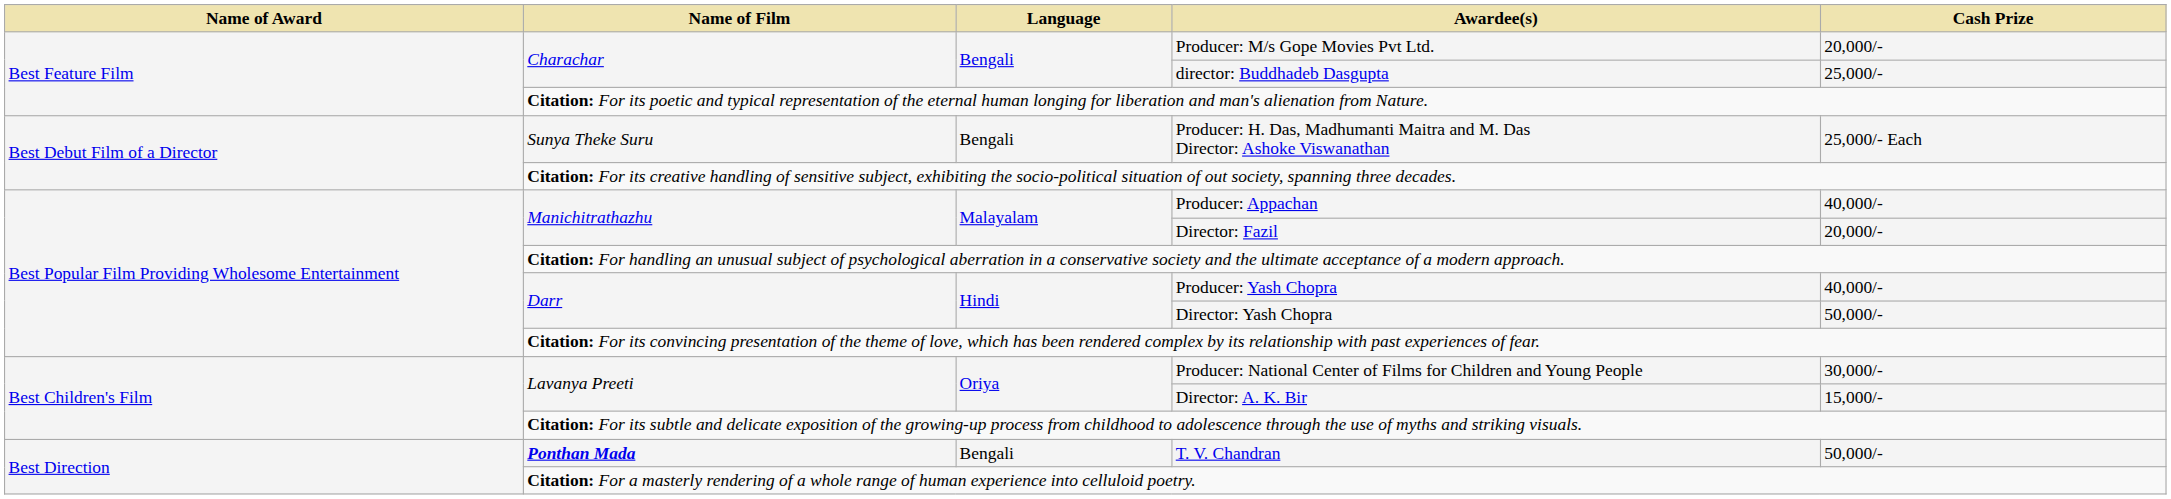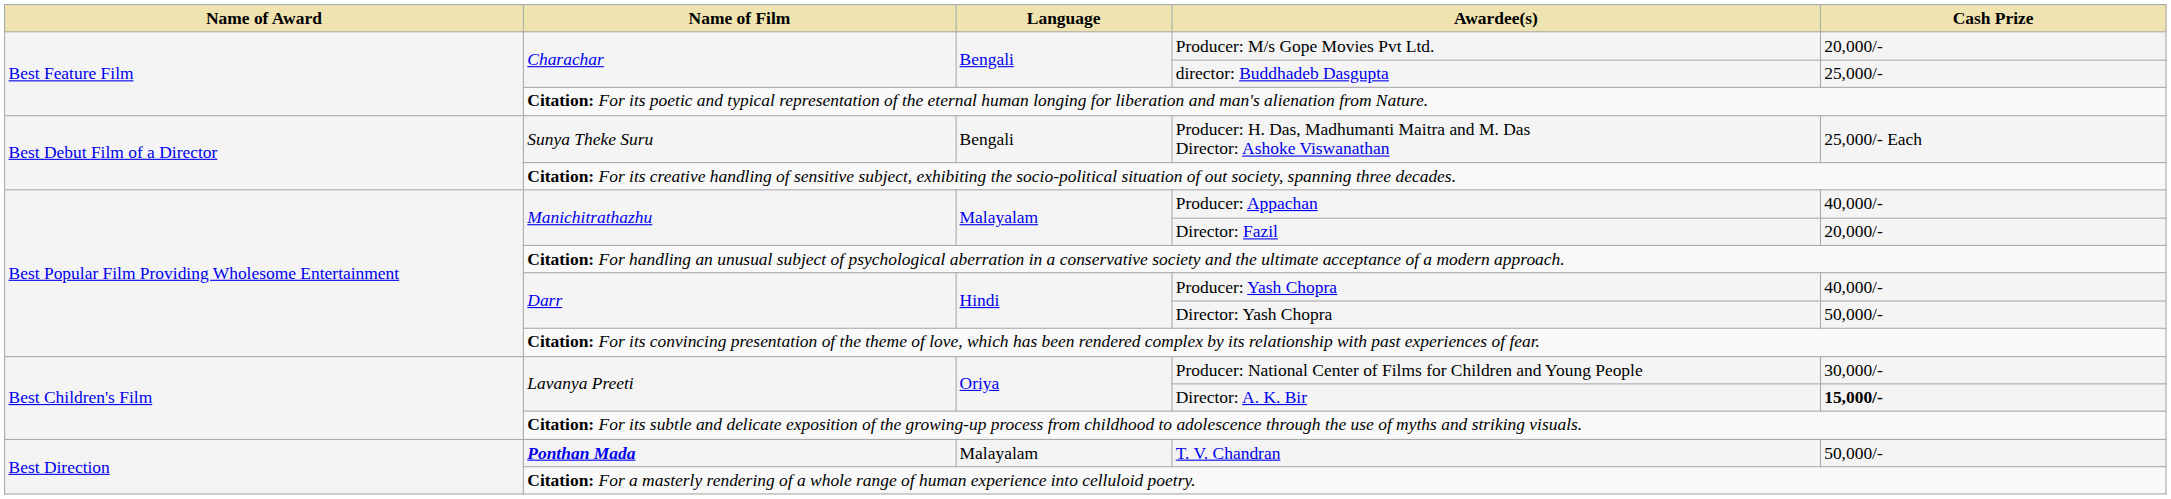Director: A. K. Bir | Cash Prize: normal -> bold
T. V. Chandran | Language: Bengali -> Malayalam
